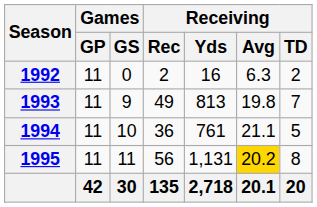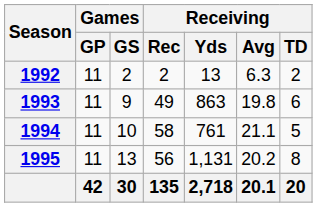1992 | Games / GS: 0 -> 2
1992 | Receiving / Yds: 16 -> 13
1993 | Receiving / Yds: 813 -> 863
1993 | Receiving / TD: 7 -> 6
1994 | Receiving / Rec: 36 -> 58
1995 | Games / GS: 11 -> 13
1995 | Receiving / Avg: gold background -> no background
